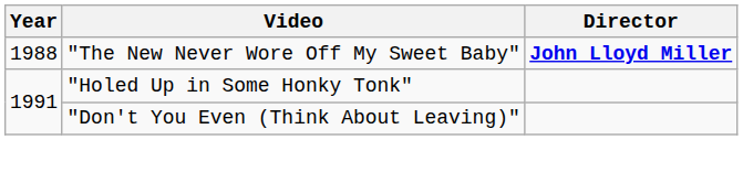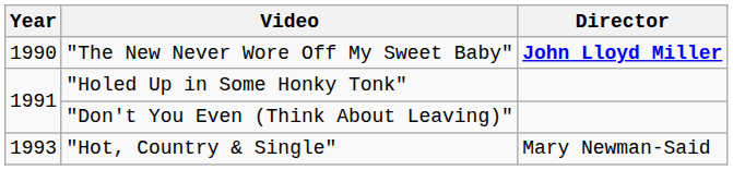"The New Never Wore Off My Sweet Baby" | Year: 1988 -> 1990
+ row: 1993 | "Hot, Country & Single" | Mary Newman-Said
